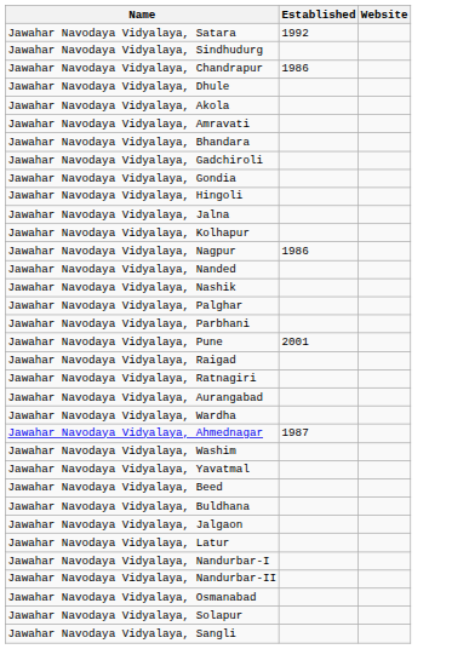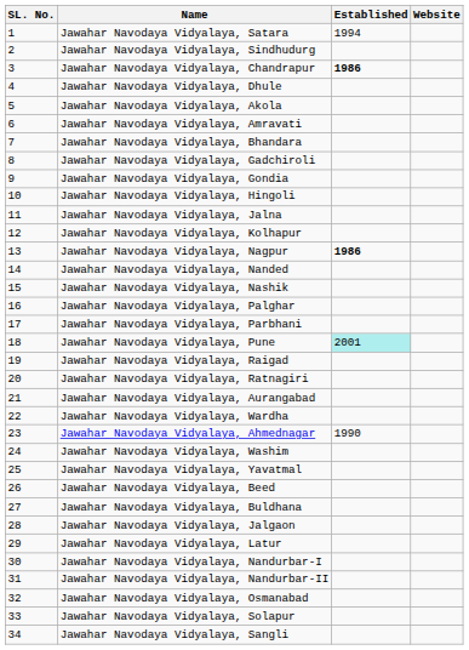+ column: SL. No. | 1 | 2 | 3 | 4 | 5 | 6 | 7 | 8 | 9 | 10 | 11 | 12 | 13 | 14 | 15 | 16 | 17 | 18 | 19 | 20 | 21 | 22 | 23 | 24 | 25 | 26 | 27 | 28 | 29 | 30 | 31 | 32 | 33 | 34
Jawahar Navodaya Vidyalaya, Satara | Established: 1992 -> 1994
Jawahar Navodaya Vidyalaya, Chandrapur | Established: normal -> bold
Jawahar Navodaya Vidyalaya, Nagpur | Established: normal -> bold
Jawahar Navodaya Vidyalaya, Pune | Established: no background -> paleturquoise background
Jawahar Navodaya Vidyalaya, Ahmednagar | Established: 1987 -> 1990
